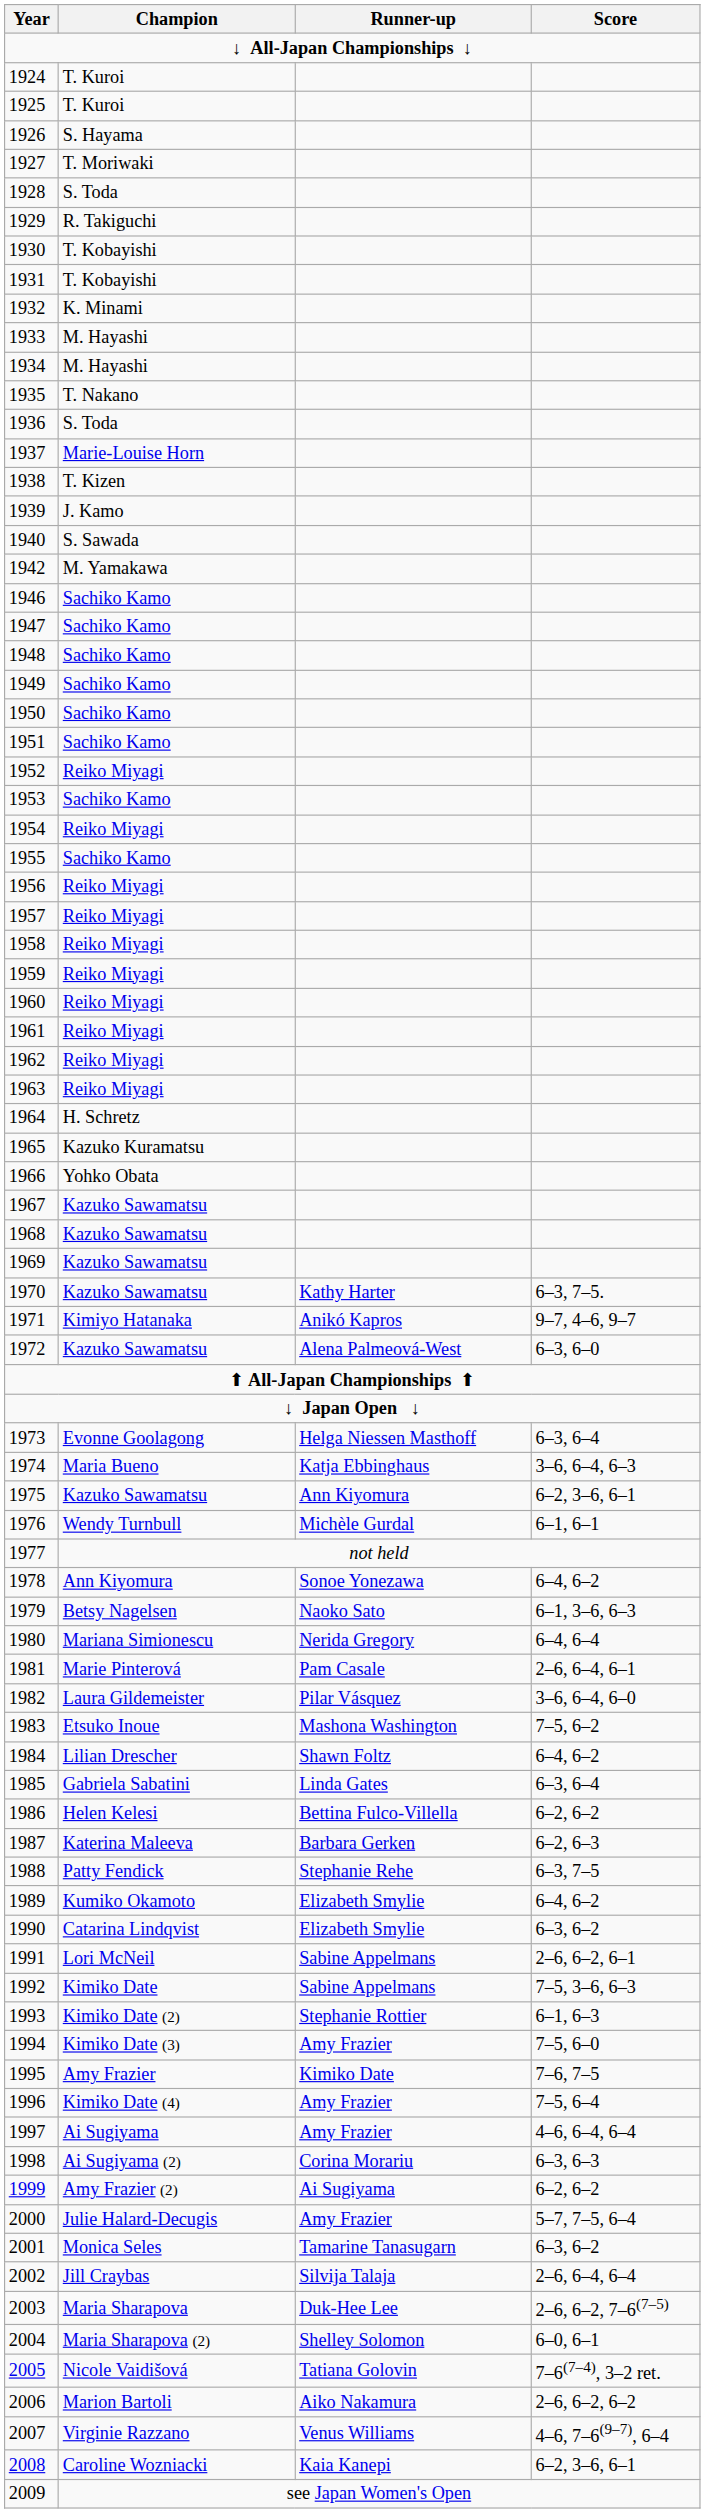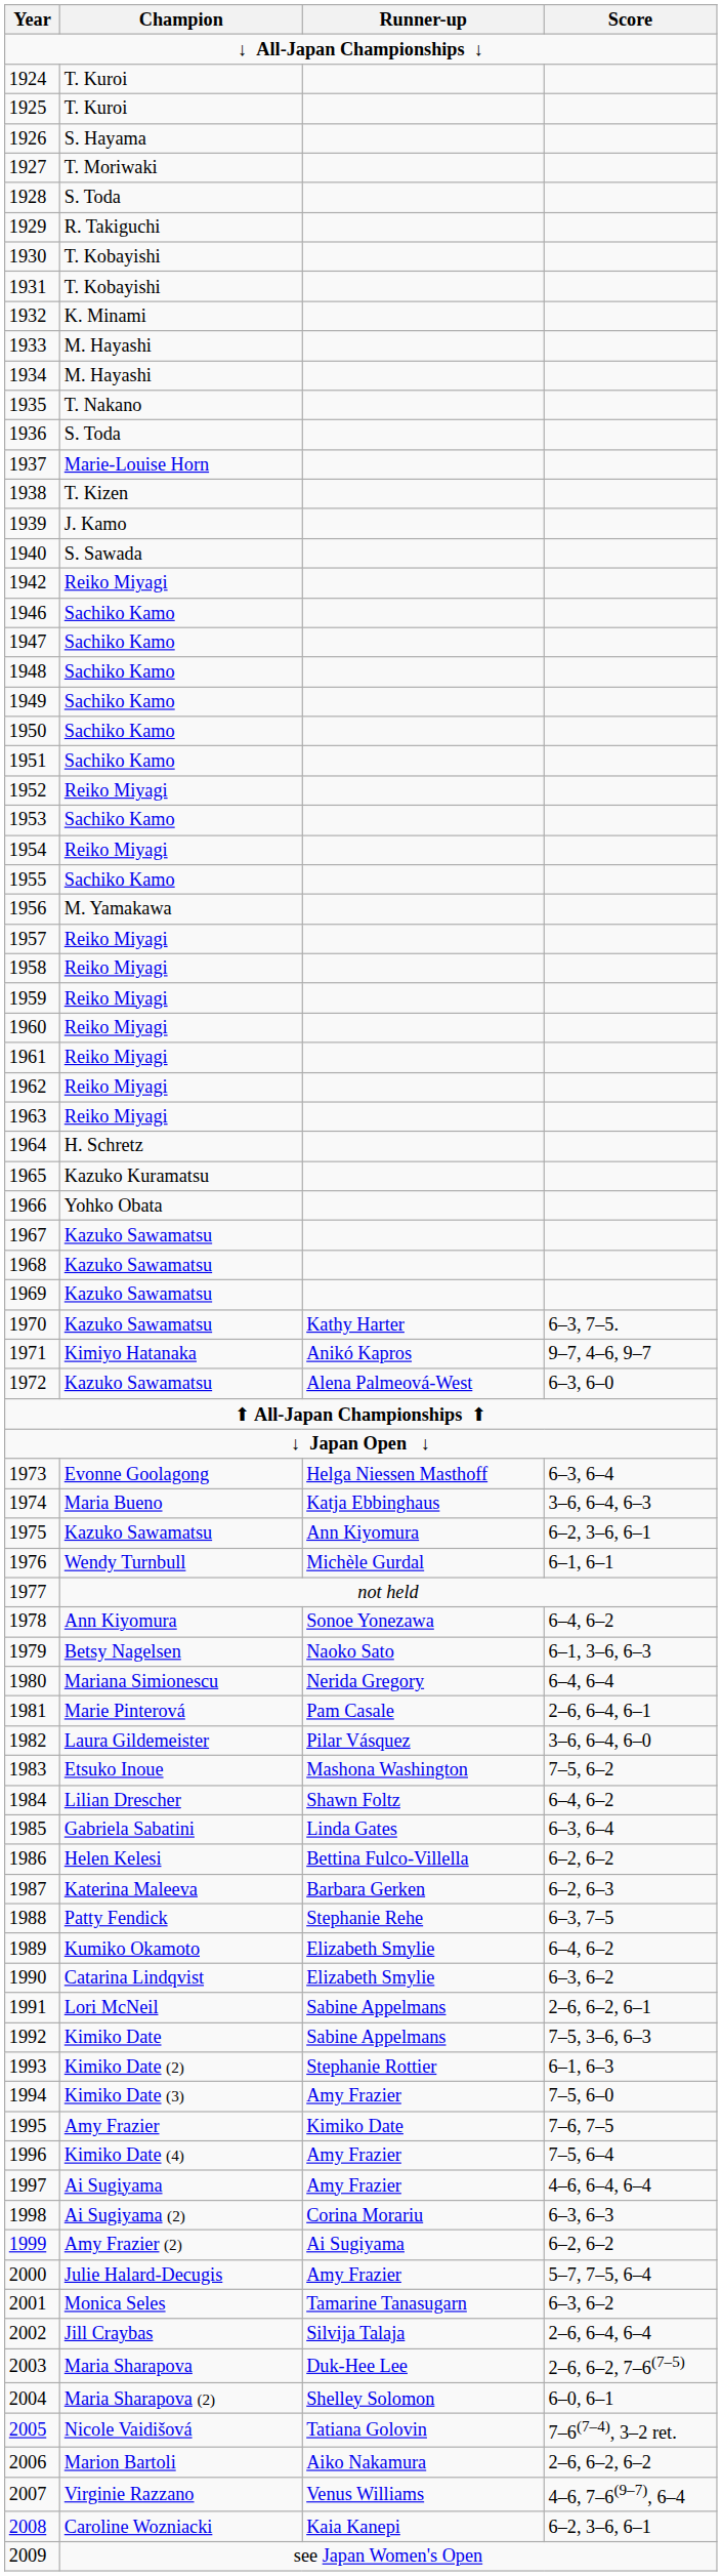1942 | Champion: M. Yamakawa -> Reiko Miyagi
1956 | Champion: Reiko Miyagi -> M. Yamakawa
